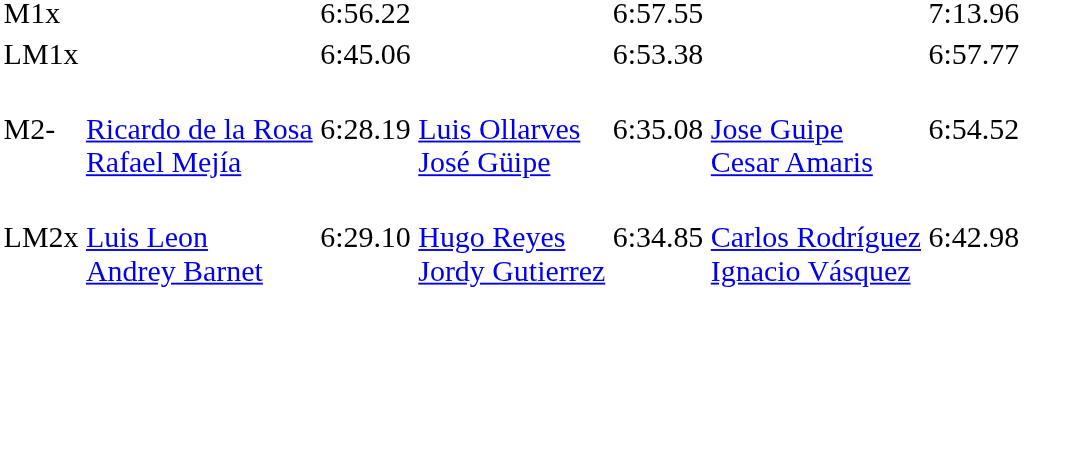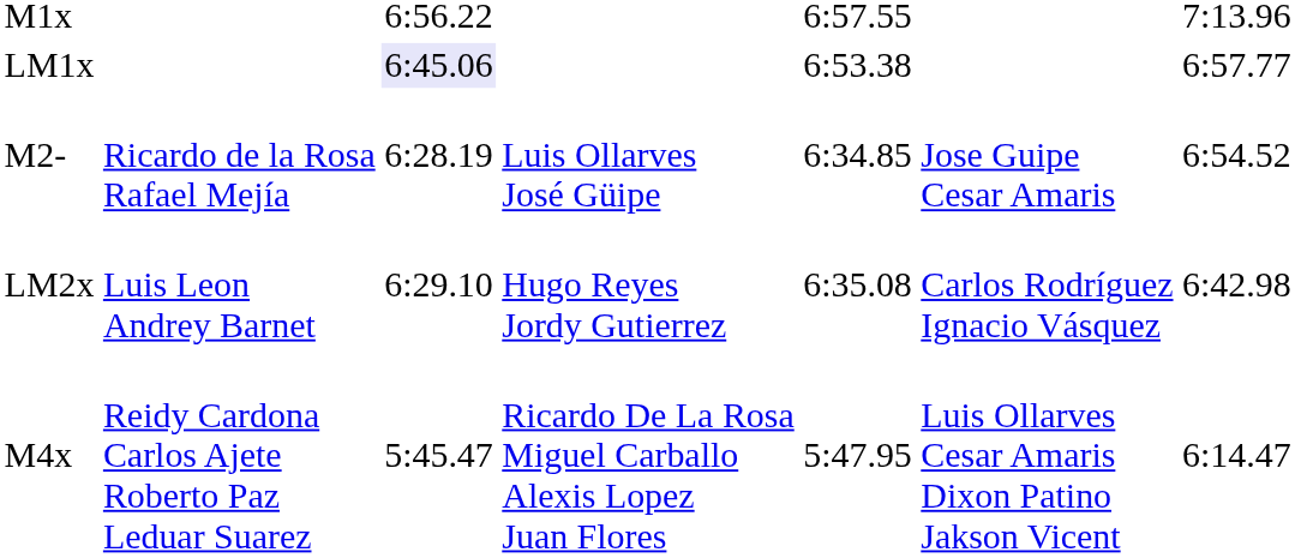LM1x | column 3: no background -> lavender background
M2- | column 5: 6:35.08 -> 6:34.85
LM2x | column 5: 6:34.85 -> 6:35.08
+ row: M4x | Reidy Cardona Carlos Ajete Roberto Paz Leduar Suarez | 5:45.47 | Ricardo De La Rosa Miguel Carballo Alexis Lopez Juan Flores | 5:47.95 | Luis Ollarves Cesar Amaris Dixon Patino Jakson Vicent | 6:14.47
